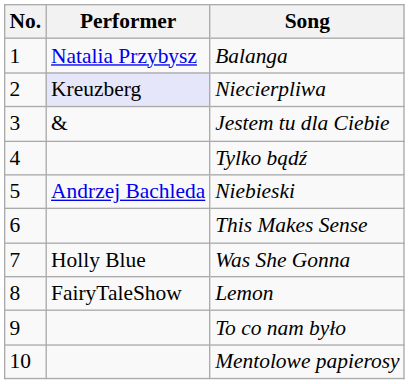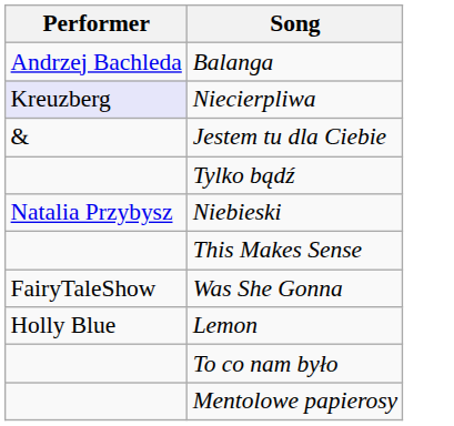- column: No. | 1 | 2 | 3 | 4 | 5 | 6 | 7 | 8 | 9 | 10
Balanga | Performer: Natalia Przybysz -> Andrzej Bachleda
Niebieski | Performer: Andrzej Bachleda -> Natalia Przybysz
Was She Gonna | Performer: Holly Blue -> FairyTaleShow
Lemon | Performer: FairyTaleShow -> Holly Blue
